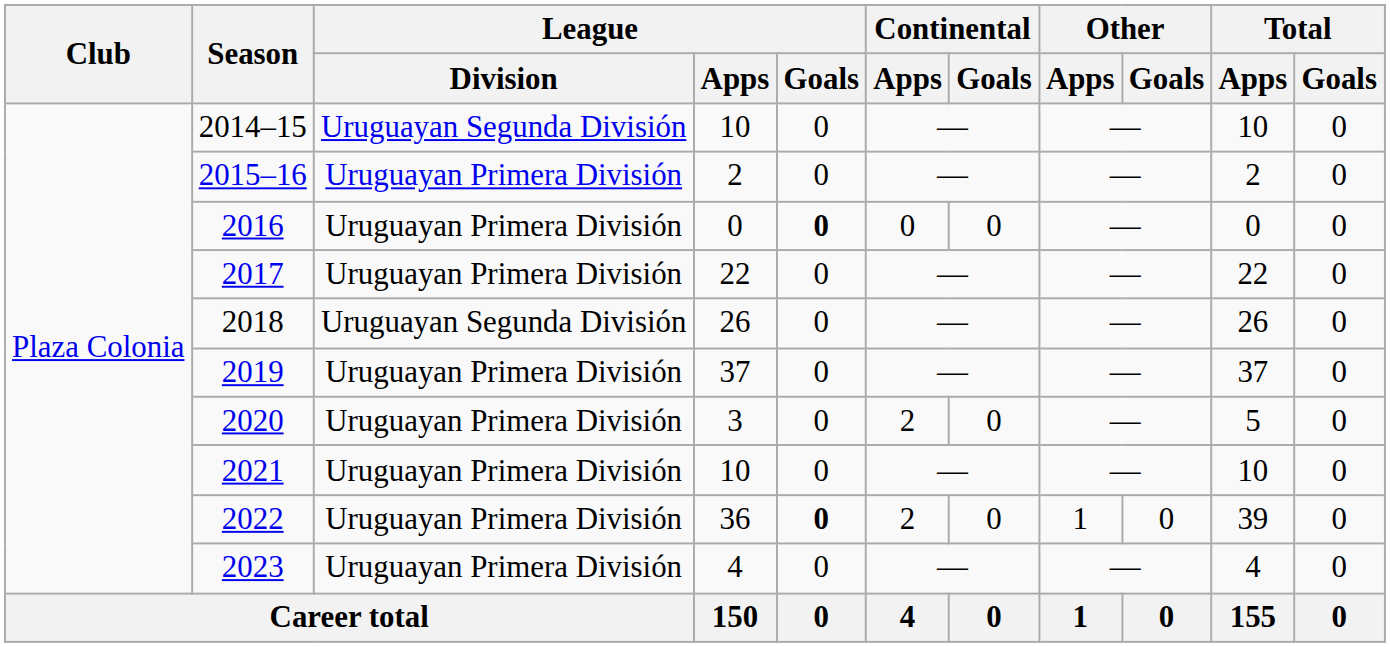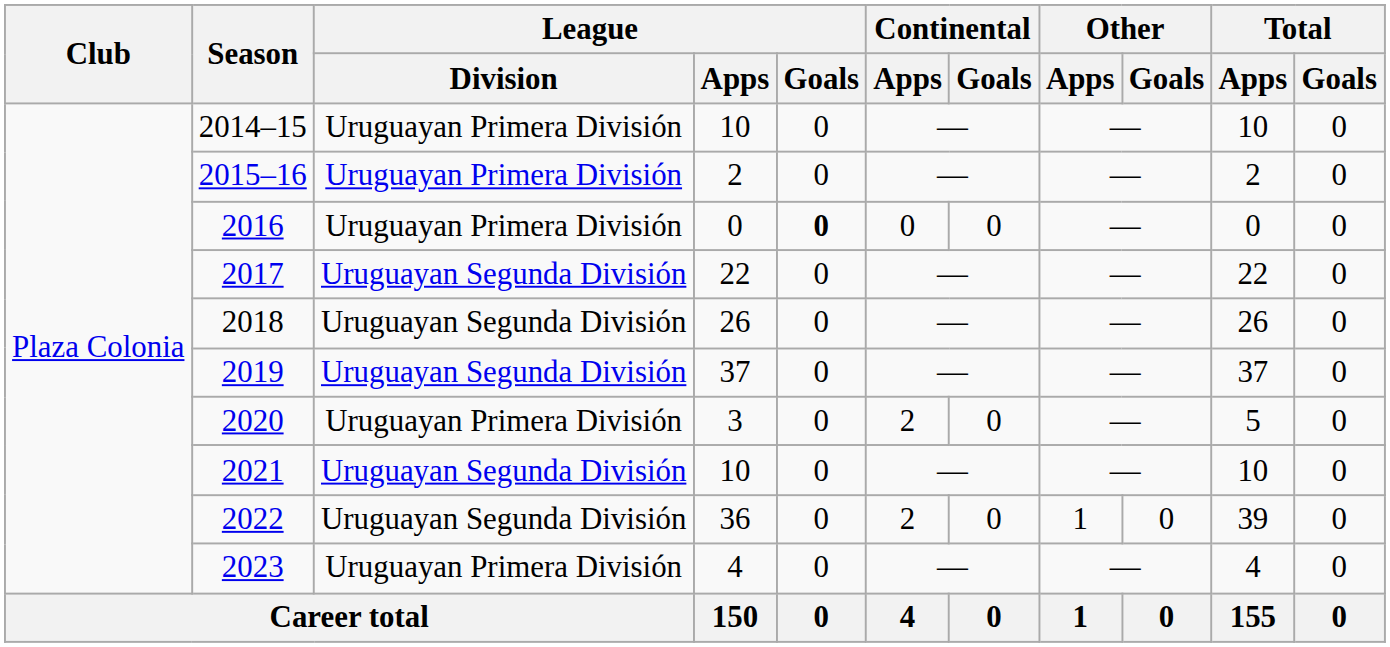2014–15 | League / Division: Uruguayan Segunda División -> Uruguayan Primera División
2017 | League / Division: Uruguayan Primera División -> Uruguayan Segunda División
2019 | League / Division: Uruguayan Primera División -> Uruguayan Segunda División
2021 | League / Division: Uruguayan Primera División -> Uruguayan Segunda División
2022 | League / Division: Uruguayan Primera División -> Uruguayan Segunda División
2022 | League / Goals: bold -> normal
